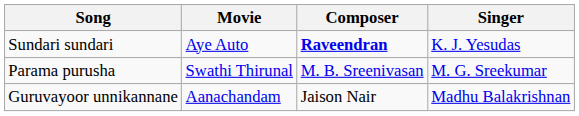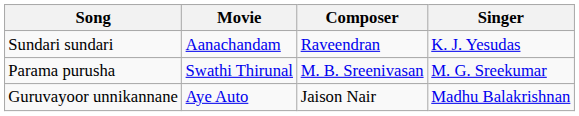Sundari sundari | Movie: Aye Auto -> Aanachandam
Sundari sundari | Composer: bold -> normal
Guruvayoor unnikannane | Movie: Aanachandam -> Aye Auto
